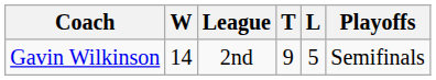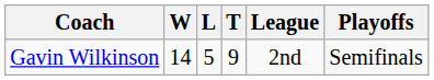columns swapped: L <-> League
